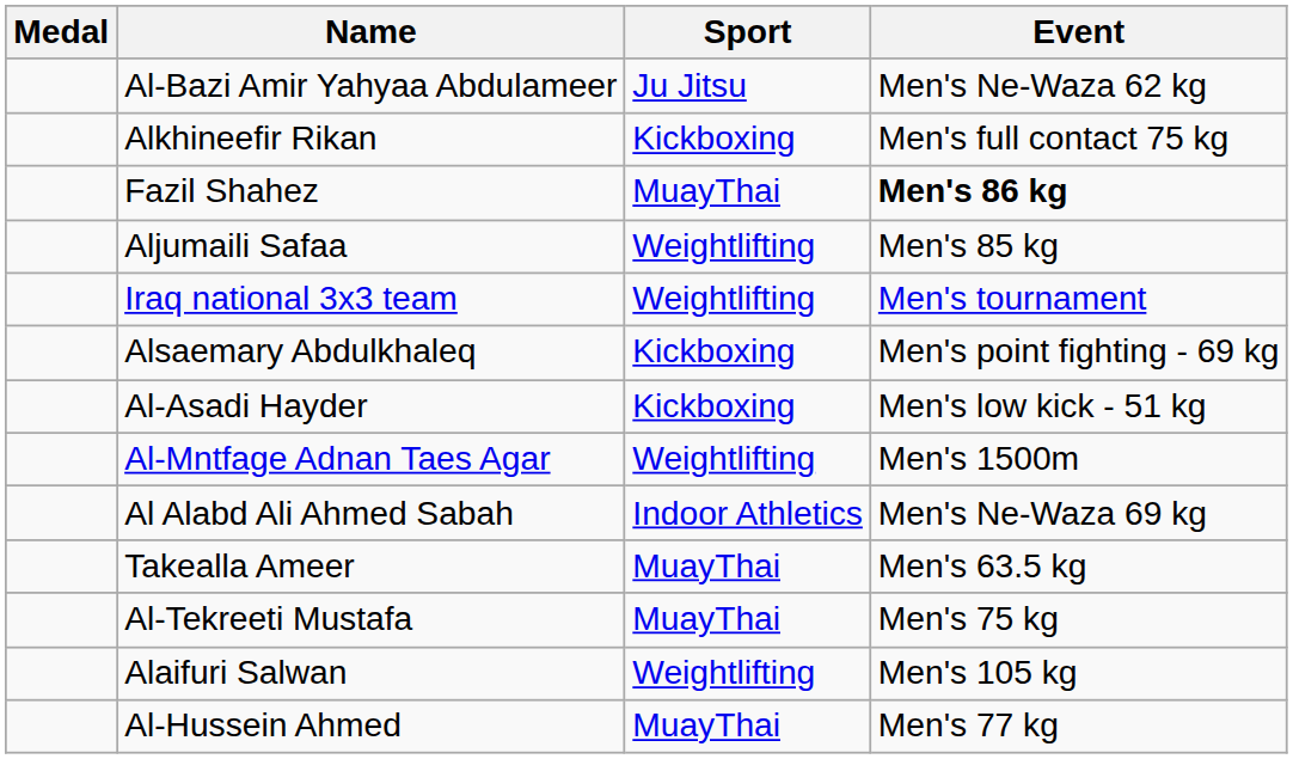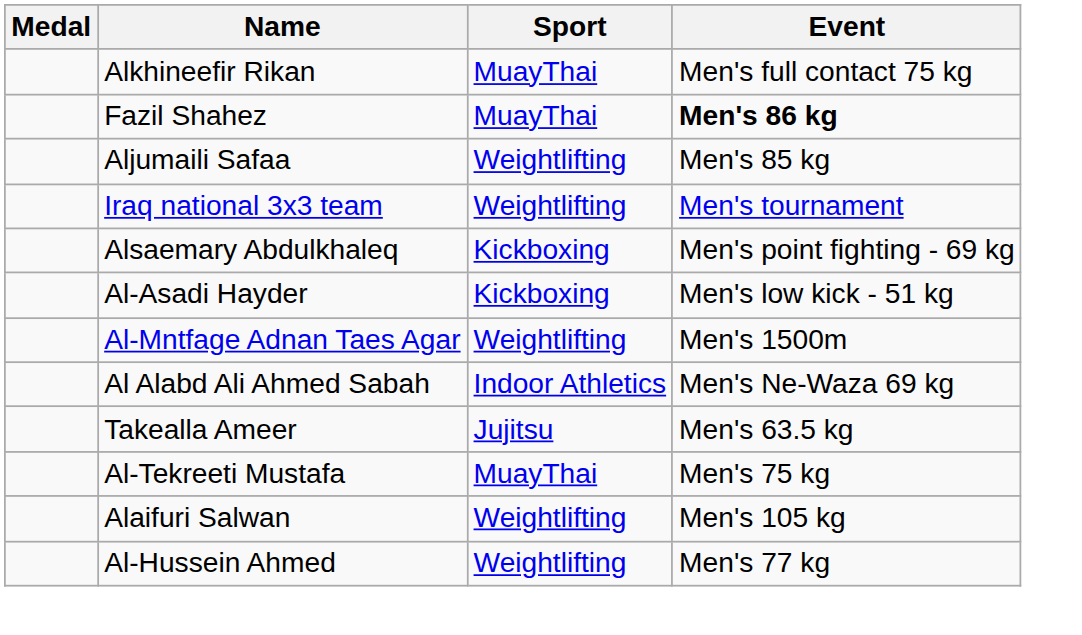- row: Al-Bazi Amir Yahyaa Abdulameer | Ju Jitsu | Men's Ne-Waza 62 kg
Alkhineefir Rikan | Sport: Kickboxing -> MuayThai
Takealla Ameer | Sport: MuayThai -> Jujitsu
Al-Hussein Ahmed | Sport: MuayThai -> Weightlifting
